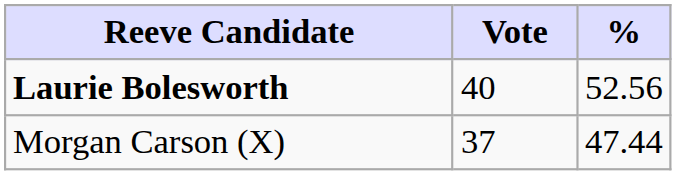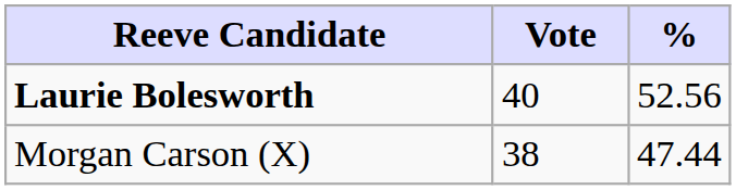Morgan Carson (X) | Vote: 37 -> 38
